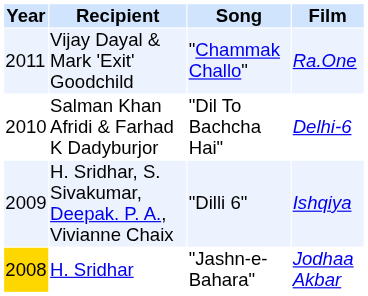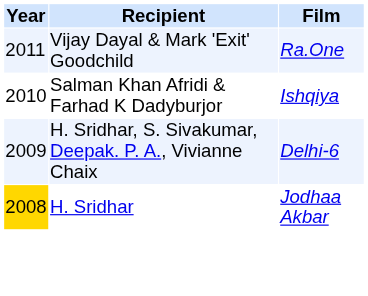- column: Song | "Chammak Challo" | "Dil To Bachcha Hai" | "Dilli 6" | "Jashn-e-Bahara"
Salman Khan Afridi & Farhad K Dadyburjor | Film: Delhi-6 -> Ishqiya
H. Sridhar, S. Sivakumar, Deepak. P. A., Vivianne Chaix | Film: Ishqiya -> Delhi-6
